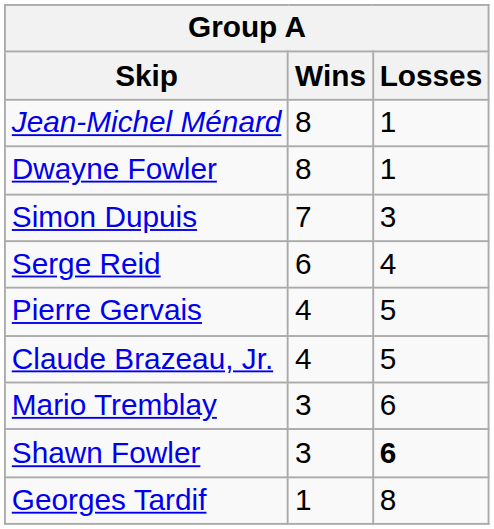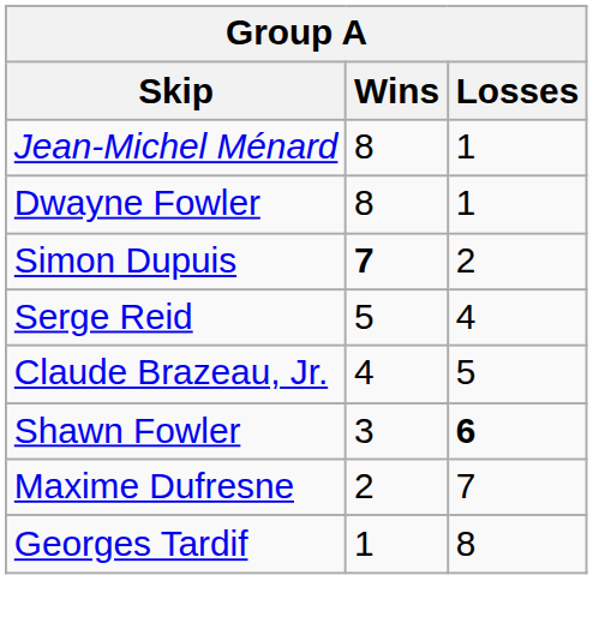Simon Dupuis | Wins: normal -> bold
Simon Dupuis | Losses: 3 -> 2
Serge Reid | Wins: 6 -> 5
- row: Pierre Gervais | 4 | 5
- row: Mario Tremblay | 3 | 6
+ row: Maxime Dufresne | 2 | 7
